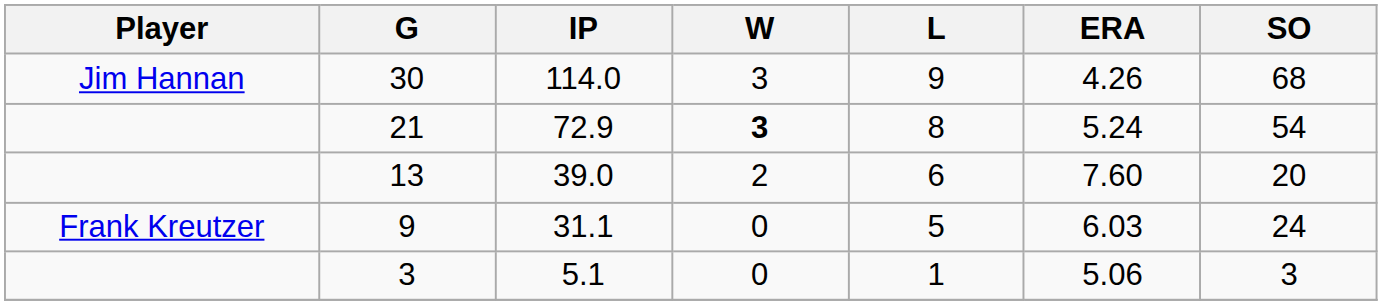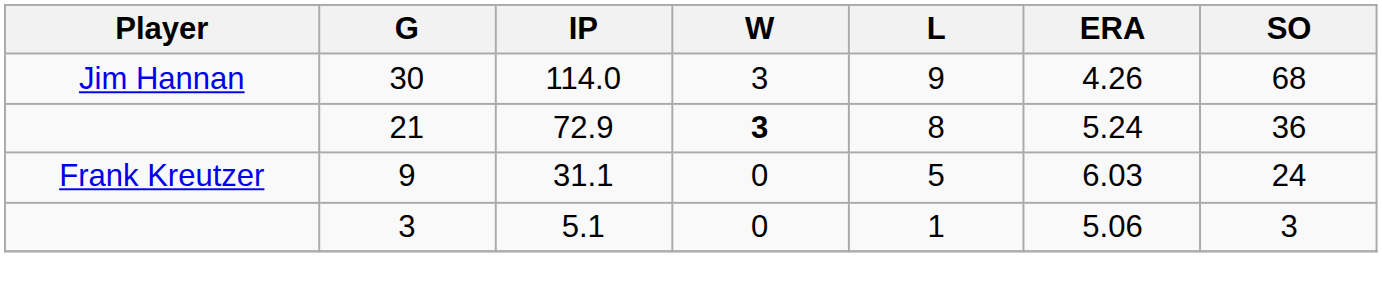21 | SO: 54 -> 36
- row: 13 | 39.0 | 2 | 6 | 7.60 | 20
